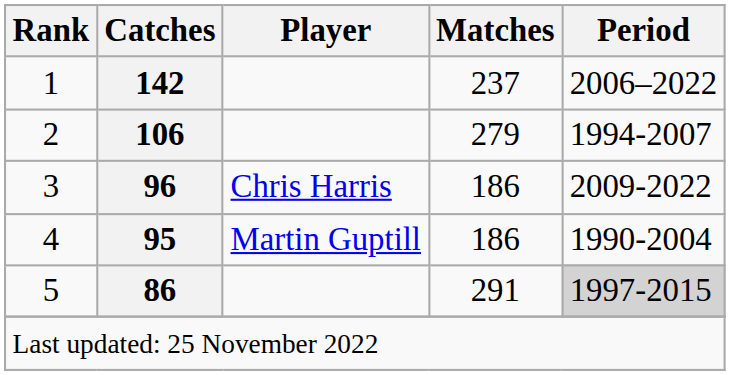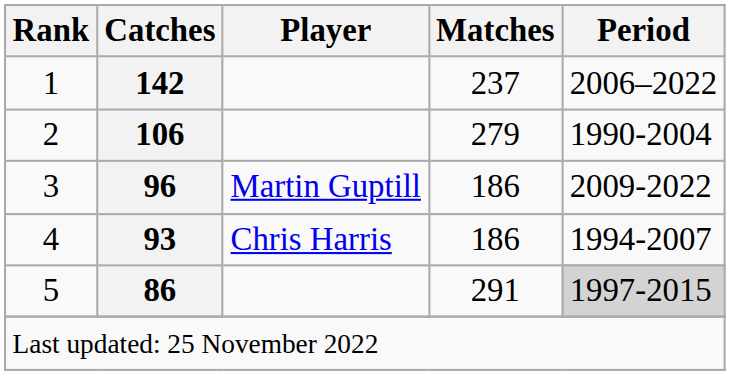2 | Period: 1994-2007 -> 1990-2004
3 | Player: Chris Harris -> Martin Guptill
4 | Catches: 95 -> 93
4 | Player: Martin Guptill -> Chris Harris
4 | Period: 1990-2004 -> 1994-2007
